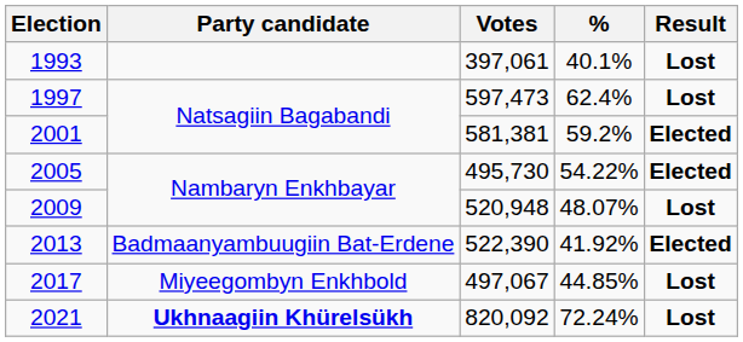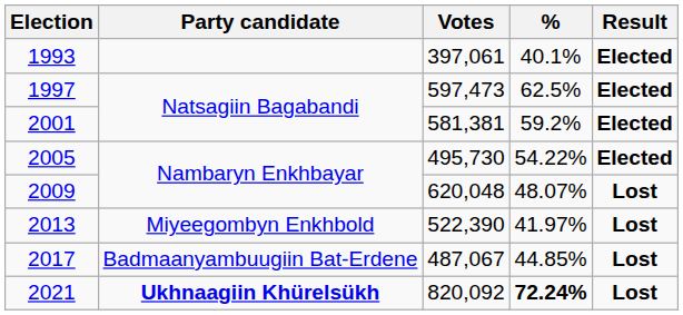1993 | Result: Lost -> Elected
1997 | %: 62.4% -> 62.5%
1997 | Result: Lost -> Elected
2009 | Votes: 520,948 -> 620,048
2013 | Party candidate: Badmaanyambuugiin Bat-Erdene -> Miyeegombyn Enkhbold
2013 | %: 41.92% -> 41.97%
2013 | Result: Elected -> Lost
2017 | Party candidate: Miyeegombyn Enkhbold -> Badmaanyambuugiin Bat-Erdene
2017 | Votes: 497,067 -> 487,067
2021 | %: normal -> bold
